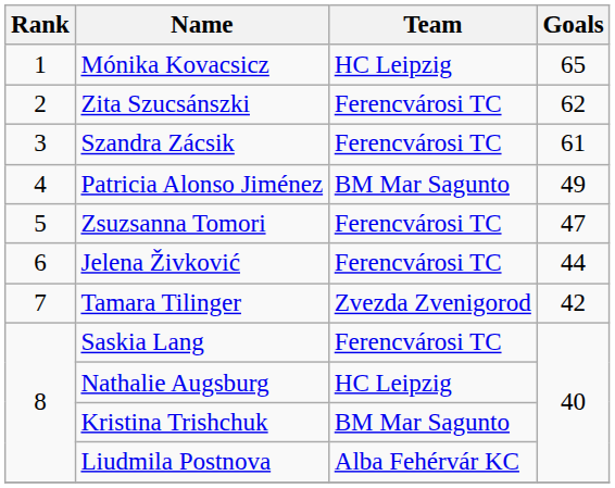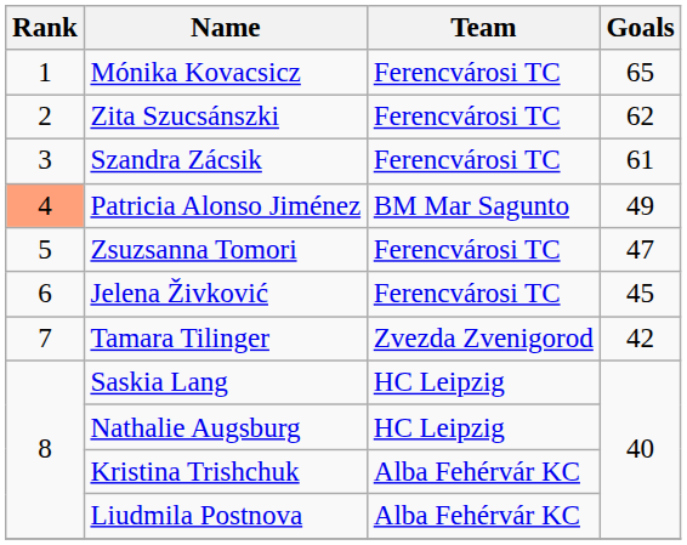Mónika Kovacsicz | Team: HC Leipzig -> Ferencvárosi TC
Patricia Alonso Jiménez | Rank: no background -> lightsalmon background
Jelena Živković | Goals: 44 -> 45
Saskia Lang | Team: Ferencvárosi TC -> HC Leipzig
Kristina Trishchuk | Team: BM Mar Sagunto -> Alba Fehérvár KC
